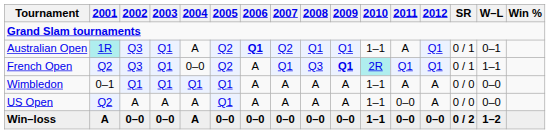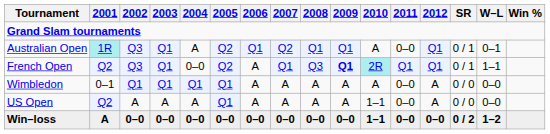Australian Open | 2006: bold -> normal
Australian Open | 2010: 1–1 -> A
Australian Open | 2011: A -> 0–0
Wimbledon | 2010: 1–1 -> A
Wimbledon | 2011: A -> 0–0
Win–loss | 2004: A -> 0–0
